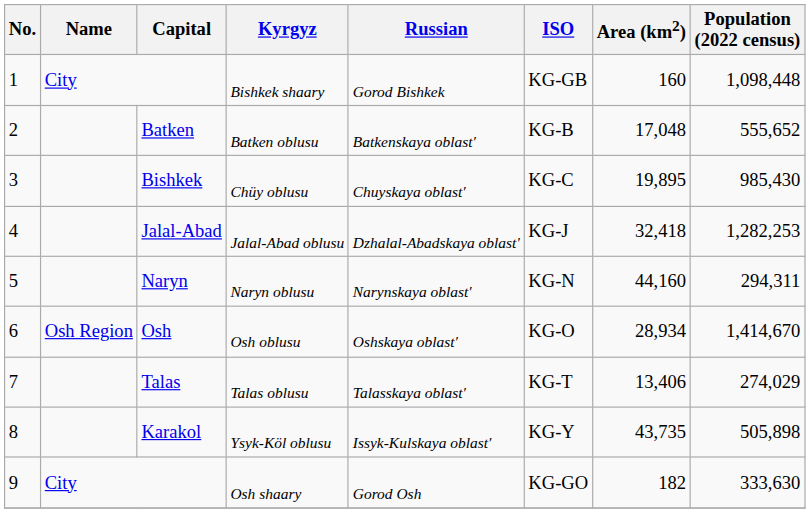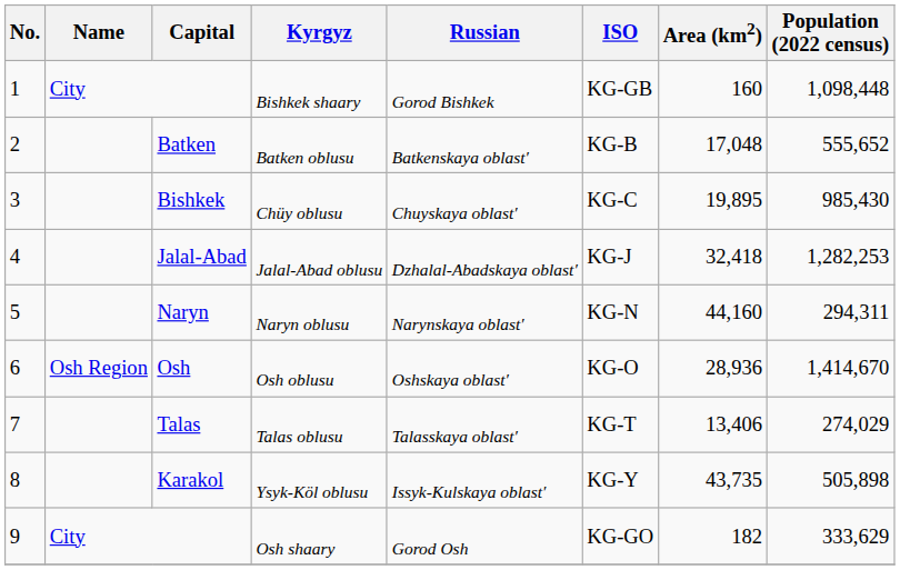Osh oblusu | Area (km2): 28,934 -> 28,936
Osh shaary | Population (2022 census): 333,630 -> 333,629
